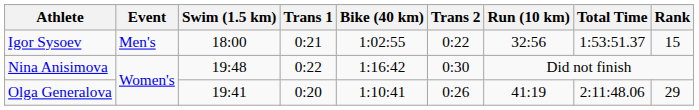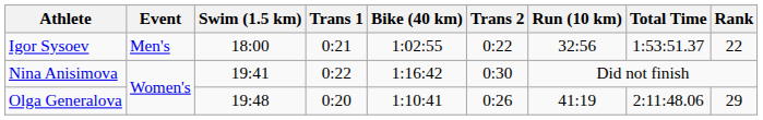Igor Sysoev | Rank: 15 -> 22
Nina Anisimova | Swim (1.5 km): 19:48 -> 19:41
Olga Generalova | Swim (1.5 km): 19:41 -> 19:48
